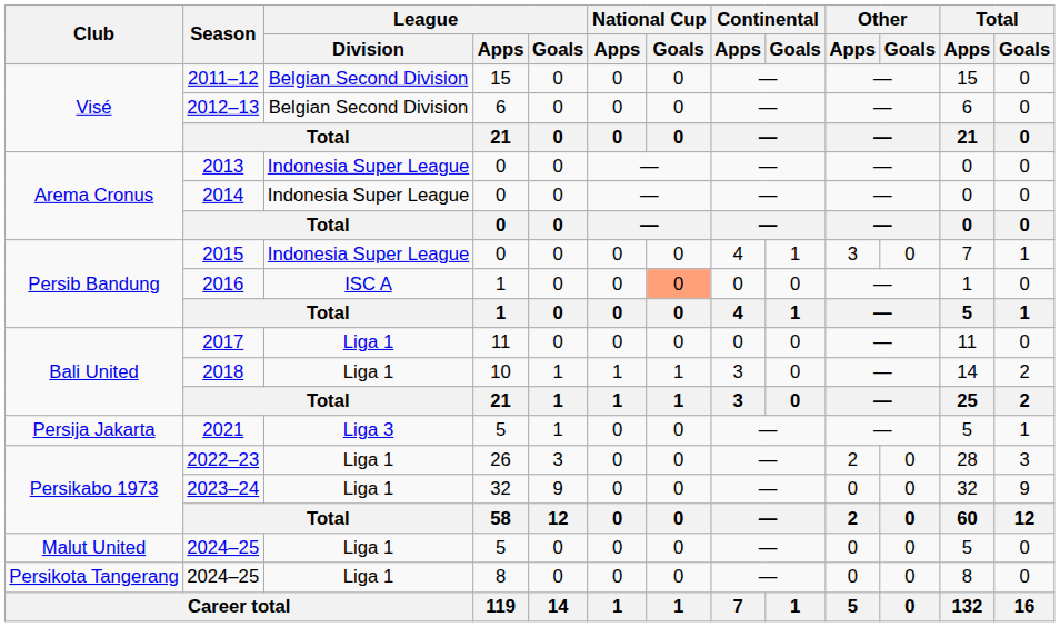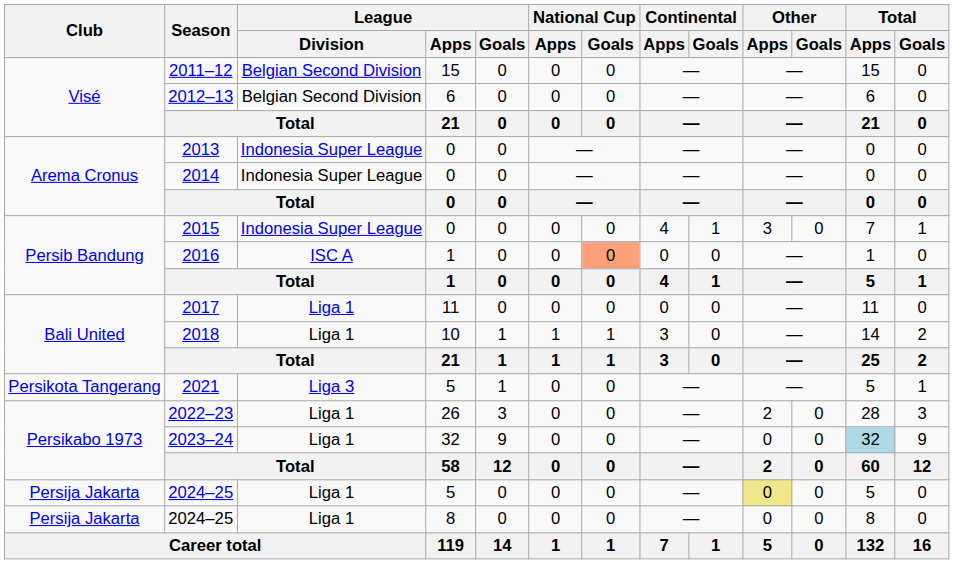2021 | Club: Persija Jakarta -> Persikota Tangerang
2023–24 | Total / Apps: no background -> lightblue background
2024–25 / 5 | Club: Malut United -> Persija Jakarta
2024–25 / 5 | Other / Apps: no background -> khaki background
2024–25 / 8 | Club: Persikota Tangerang -> Persija Jakarta
